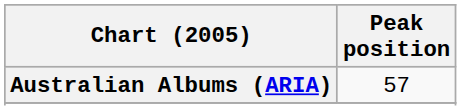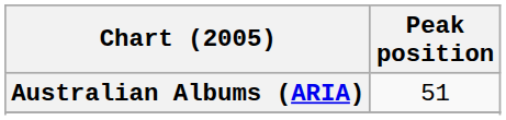Australian Albums (ARIA) | Peak position: 57 -> 51
